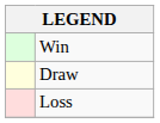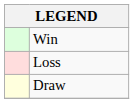rows swapped: Draw <-> Loss
